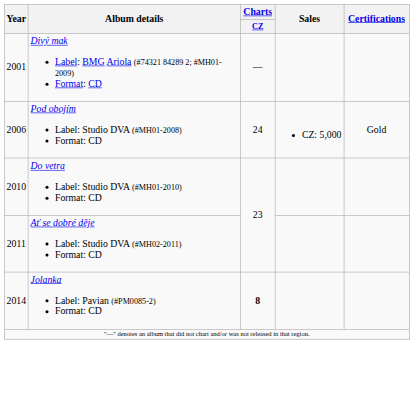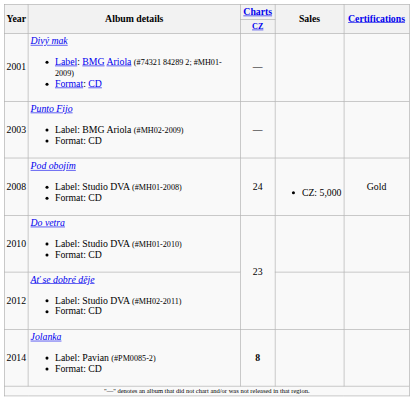+ row: 2003 | Punto Fijo Label: BMG Ariola (#MH02-2009) Format: CD | —
Pod obojím Label: Studio DVA (#MH01-2008) Format: CD | Year: 2006 -> 2008
Ať se dobré děje Label: Studio DVA (#MH02-2011) Format: CD | Year: 2011 -> 2012
